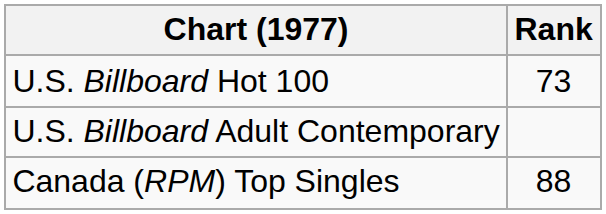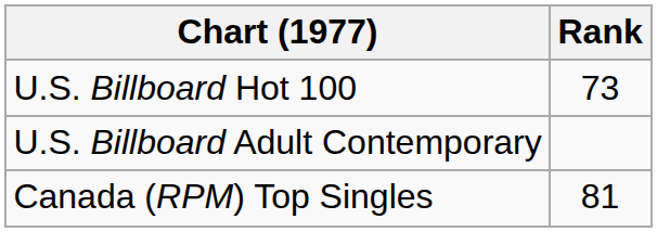Canada (RPM) Top Singles | Rank: 88 -> 81
